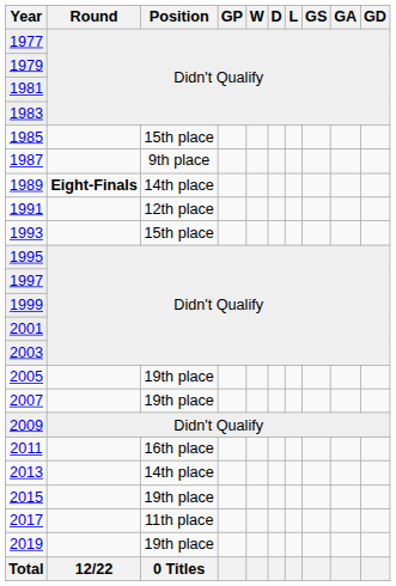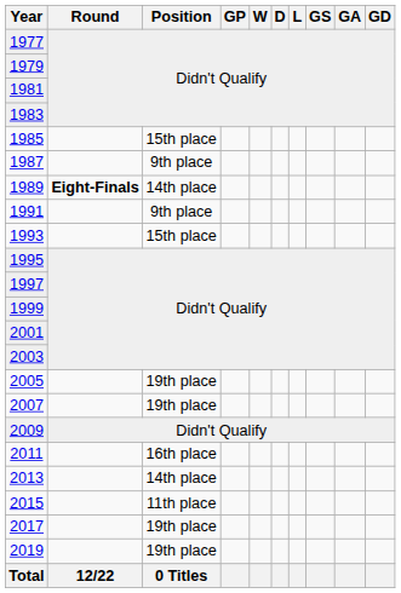1991 | Position: 12th place -> 9th place
2015 | Position: 19th place -> 11th place
2017 | Position: 11th place -> 19th place
